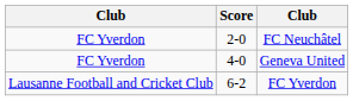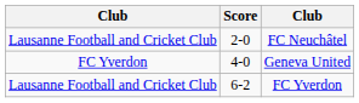FC Neuchâtel | column 1: FC Yverdon -> Lausanne Football and Cricket Club
